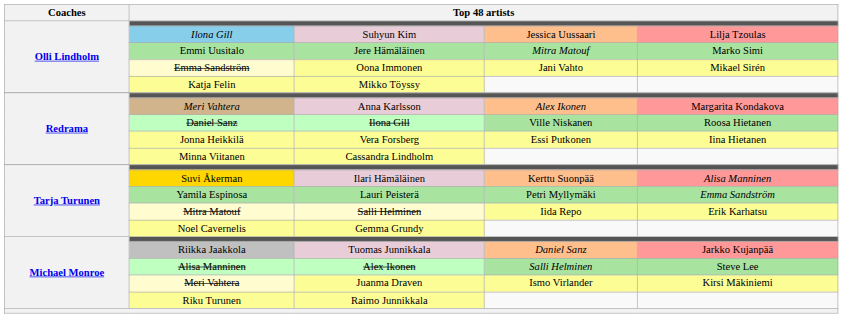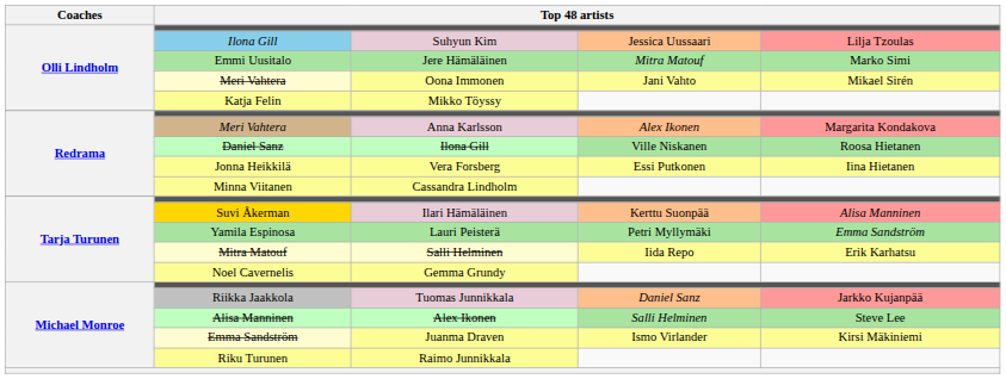Oona Immonen | column 2: Emma Sandström -> Meri Vahtera
Juanma Draven | column 2: Meri Vahtera -> Emma Sandström
